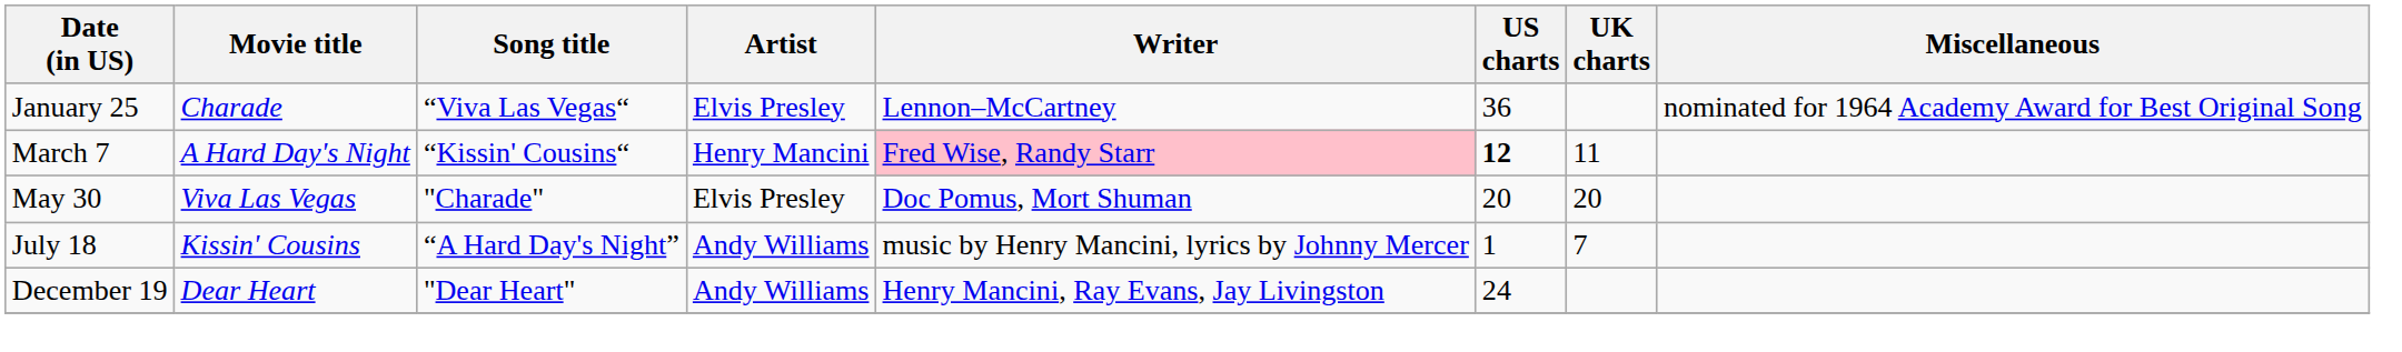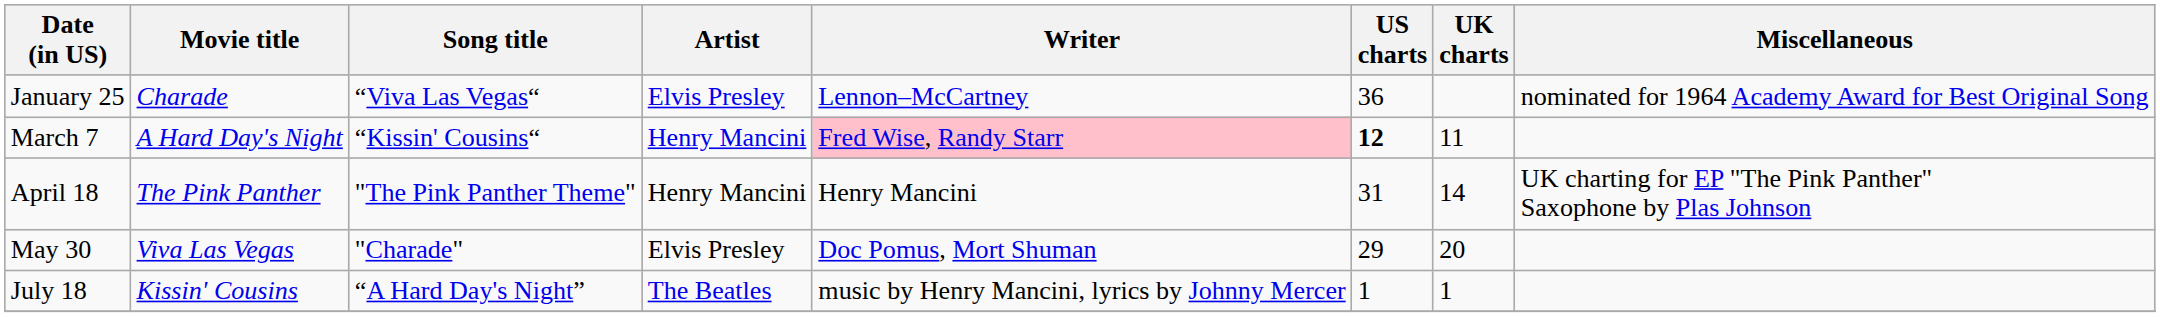+ row: April 18 | The Pink Panther | "The Pink Panther Theme" | Henry Mancini | Henry Mancini | 31 | 14 | UK charting for EP "The Pink Panther" Saxophone by Plas Johnson
May 30 | US charts: 20 -> 29
July 18 | Artist: Andy Williams -> The Beatles
July 18 | UK charts: 7 -> 1
- row: December 19 | Dear Heart | "Dear Heart" | Andy Williams | Henry Mancini, Ray Evans, Jay Livingston | 24
